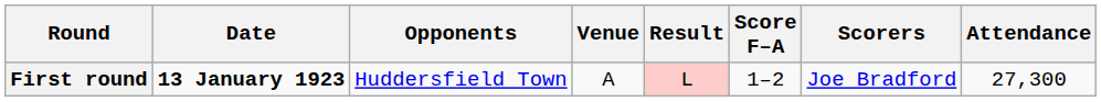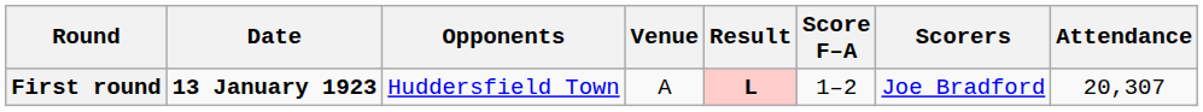First round | Result: normal -> bold
First round | Attendance: 27,300 -> 20,307
